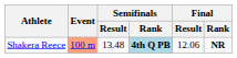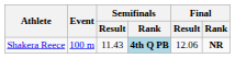Shakera Reece | Event: lightsalmon background -> no background
Shakera Reece | Semifinals / Result: 13.48 -> 11.43
